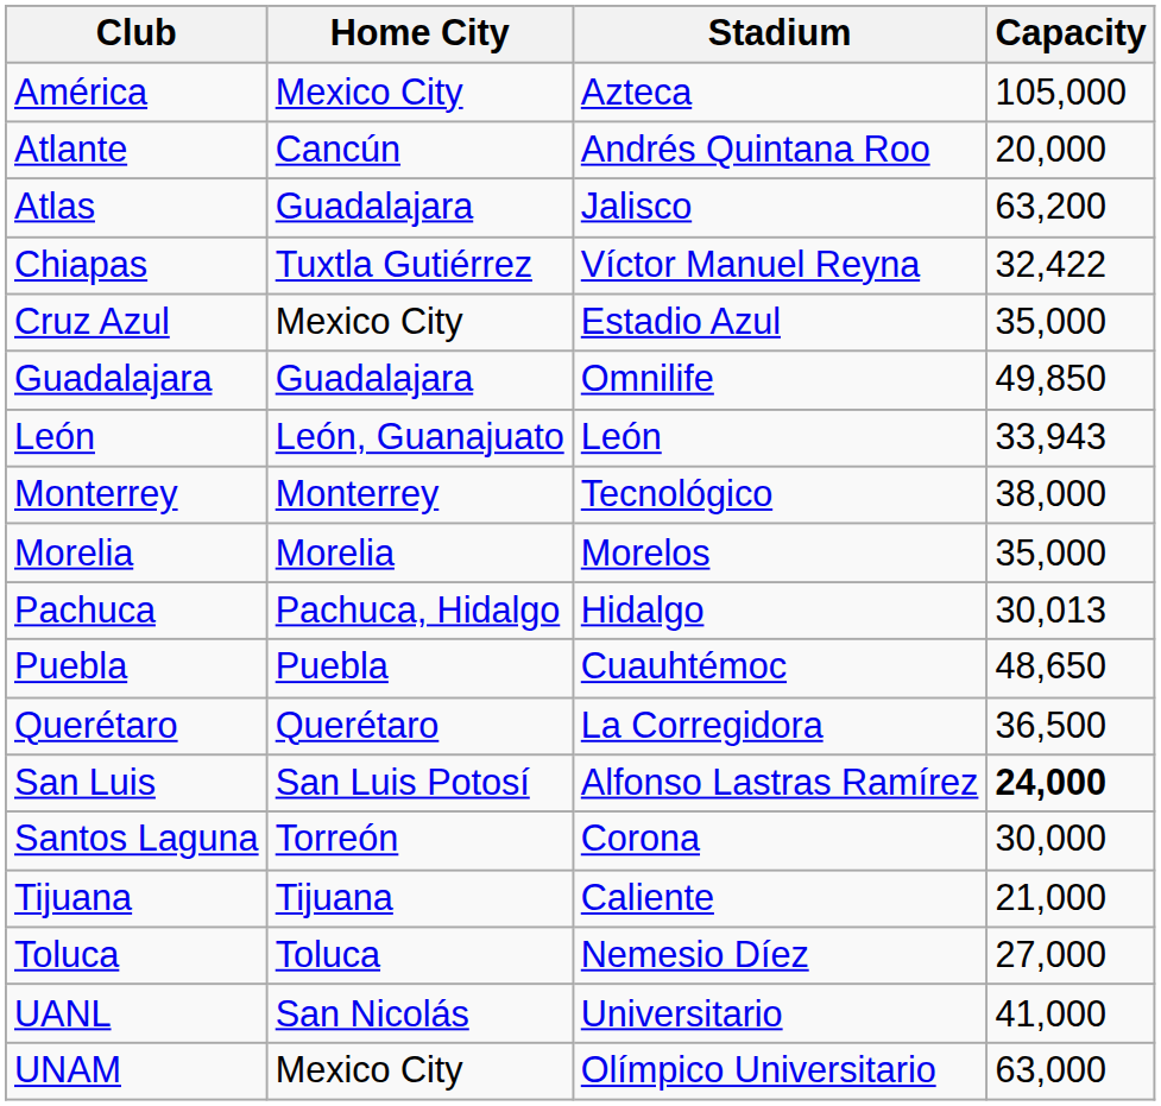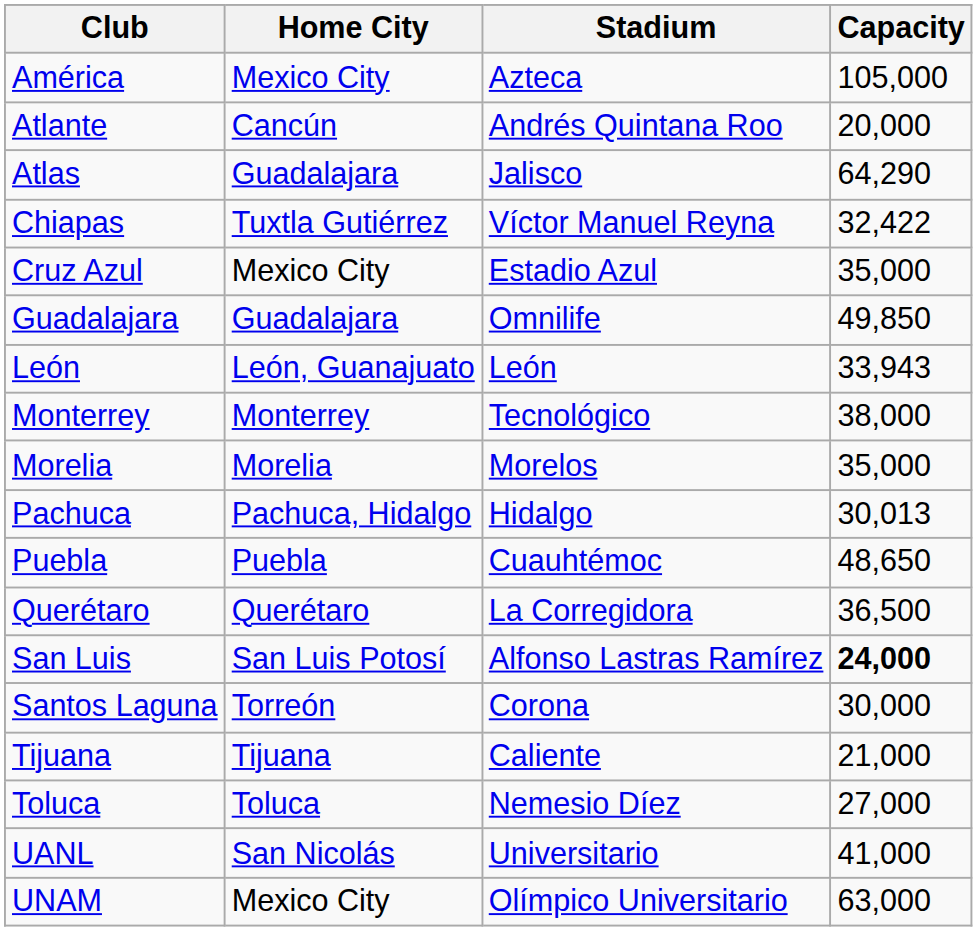Atlas | Capacity: 63,200 -> 64,290
